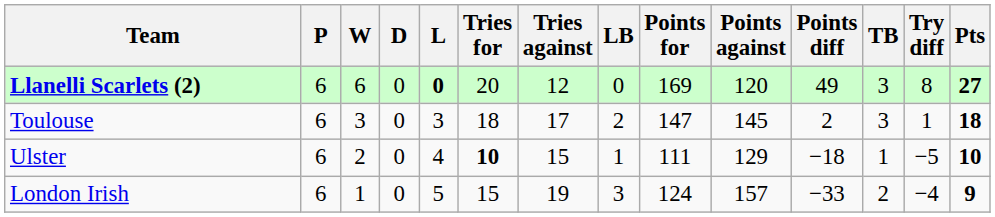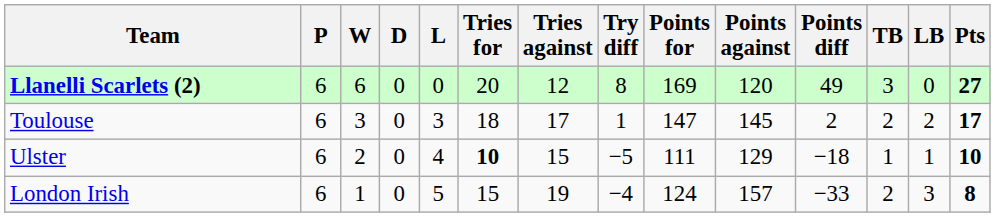columns swapped: Try diff <-> LB
Llanelli Scarlets (2) | L: bold -> normal
Toulouse | TB: 3 -> 2
Toulouse | Pts: 18 -> 17
London Irish | Pts: 9 -> 8
